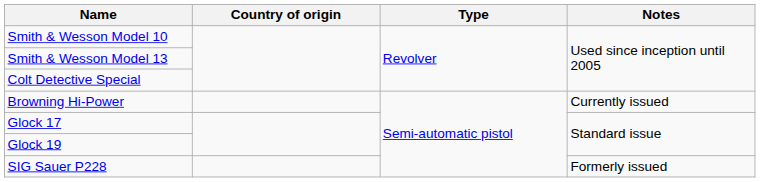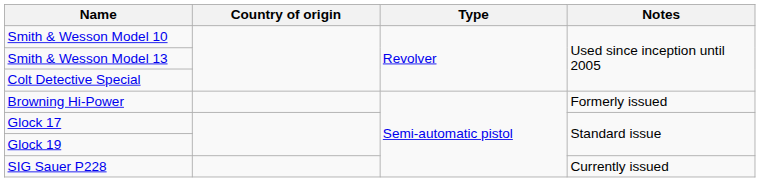Browning Hi-Power | Notes: Currently issued -> Formerly issued
SIG Sauer P228 | Notes: Formerly issued -> Currently issued
